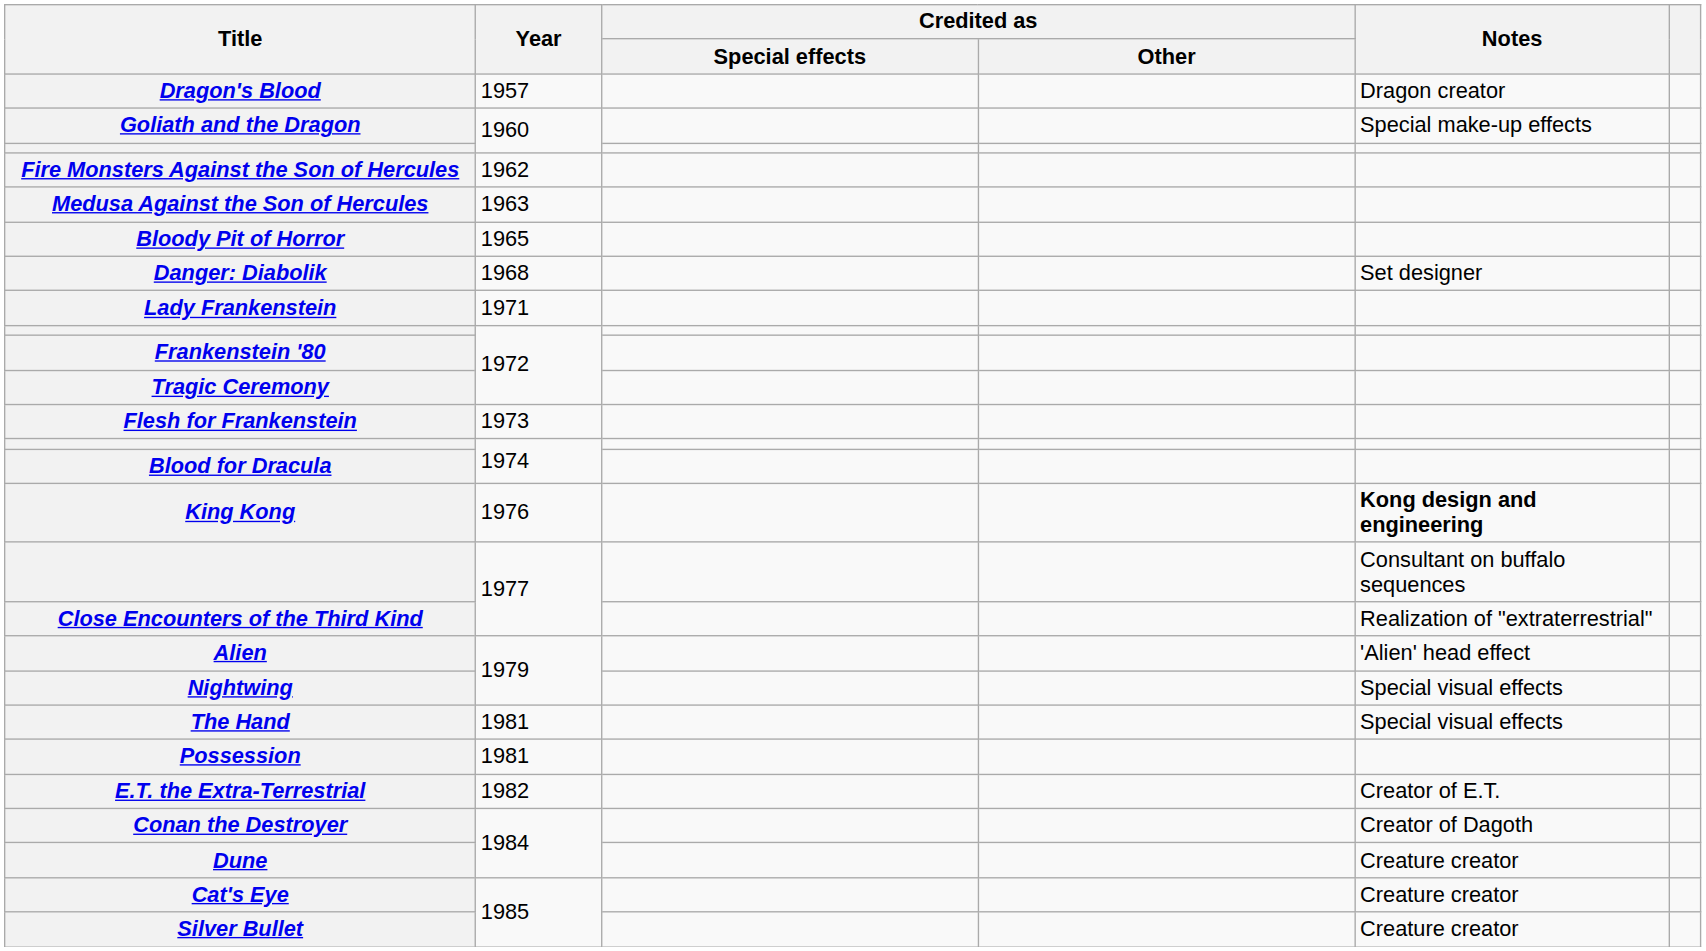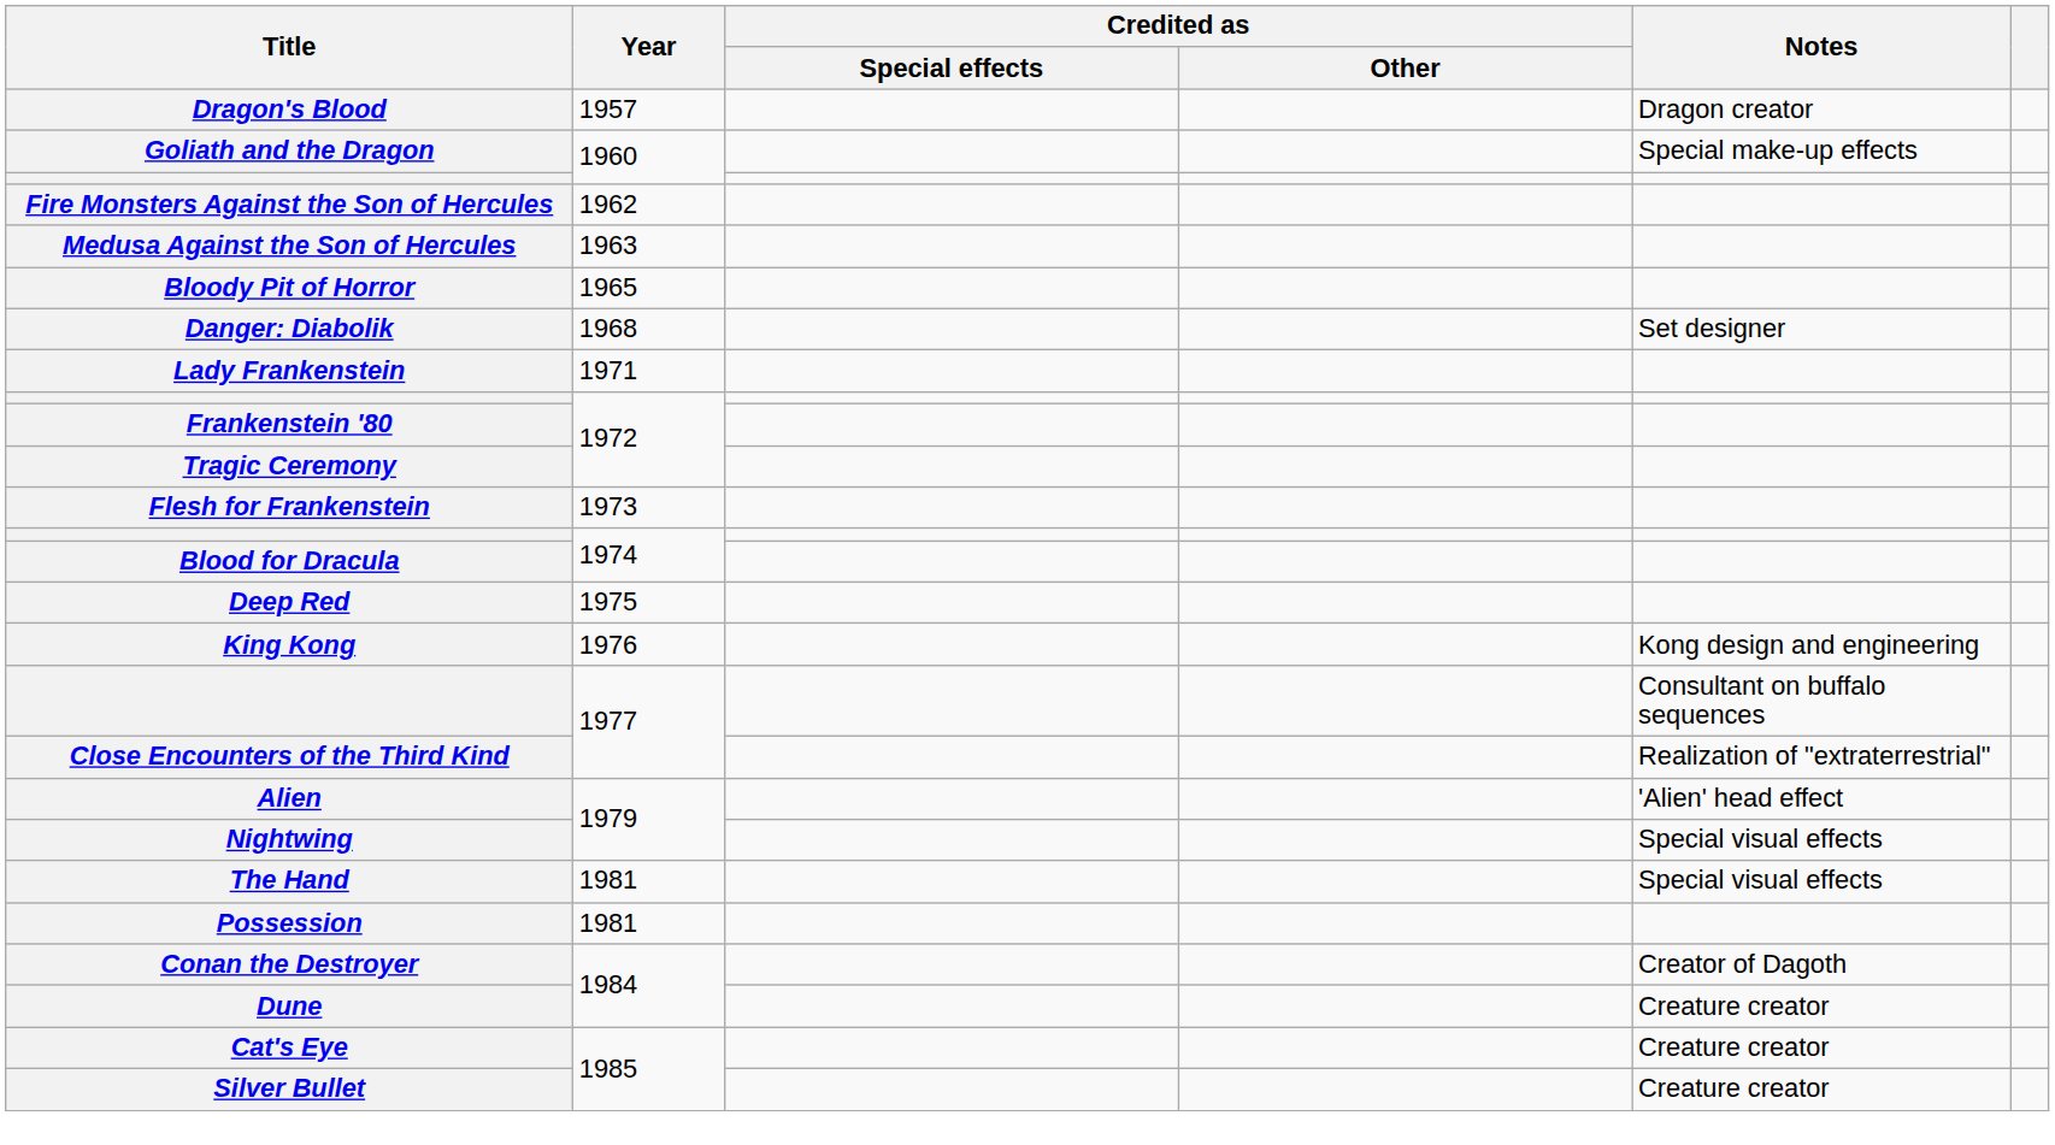+ row: Deep Red | 1975
King Kong | Notes: bold -> normal
- row: E.T. the Extra-Terrestrial | 1982 | Creator of E.T.
